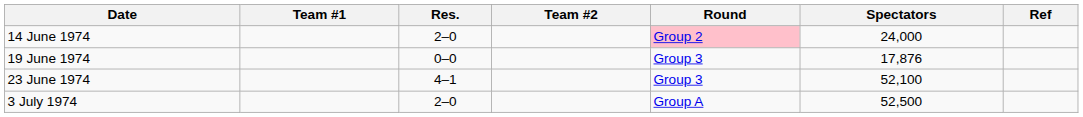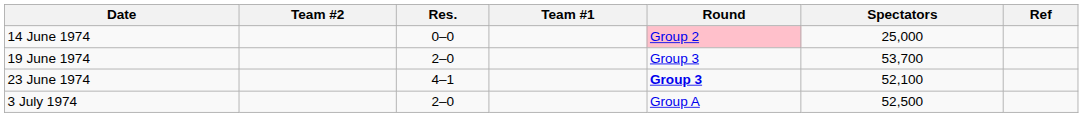columns swapped: Team #1 <-> Team #2
14 June 1974 | Res.: 2–0 -> 0–0
14 June 1974 | Spectators: 24,000 -> 25,000
19 June 1974 | Res.: 0–0 -> 2–0
19 June 1974 | Spectators: 17,876 -> 53,700
23 June 1974 | Round: normal -> bold
